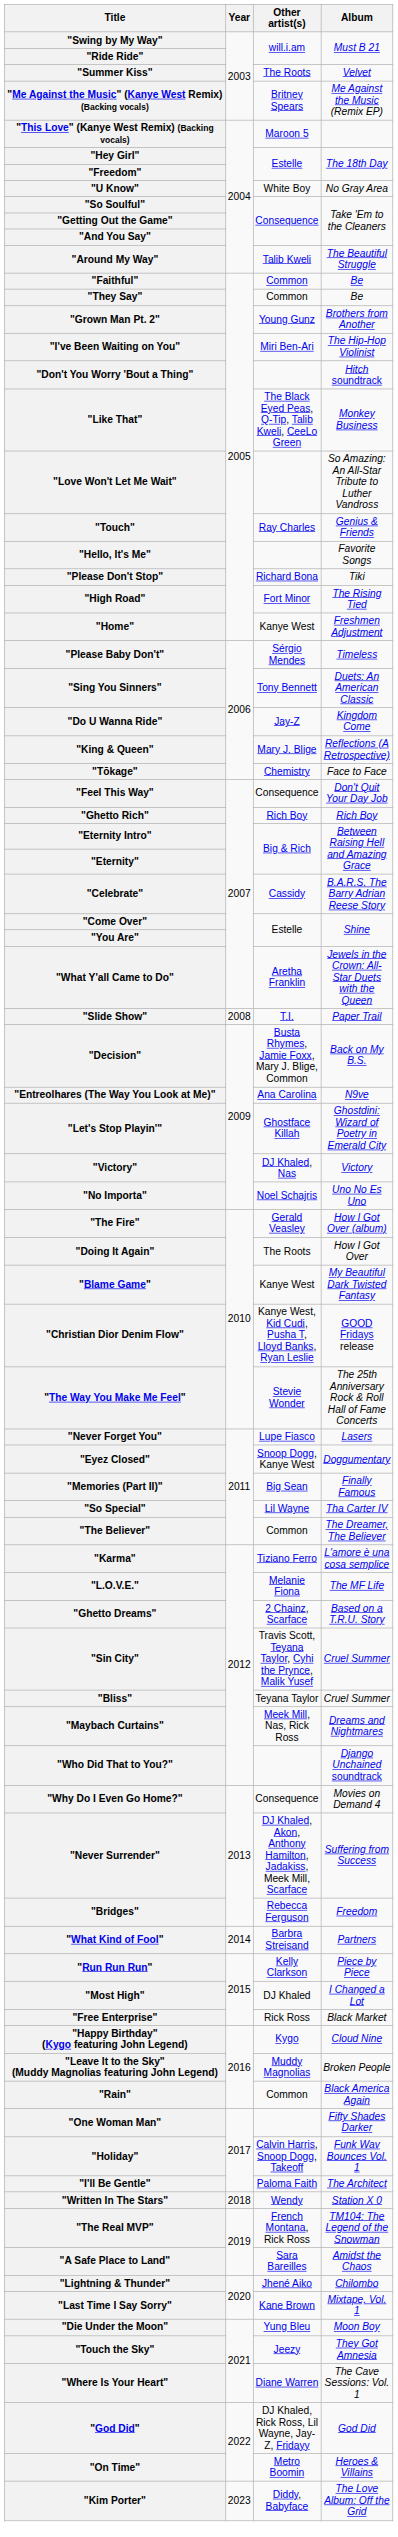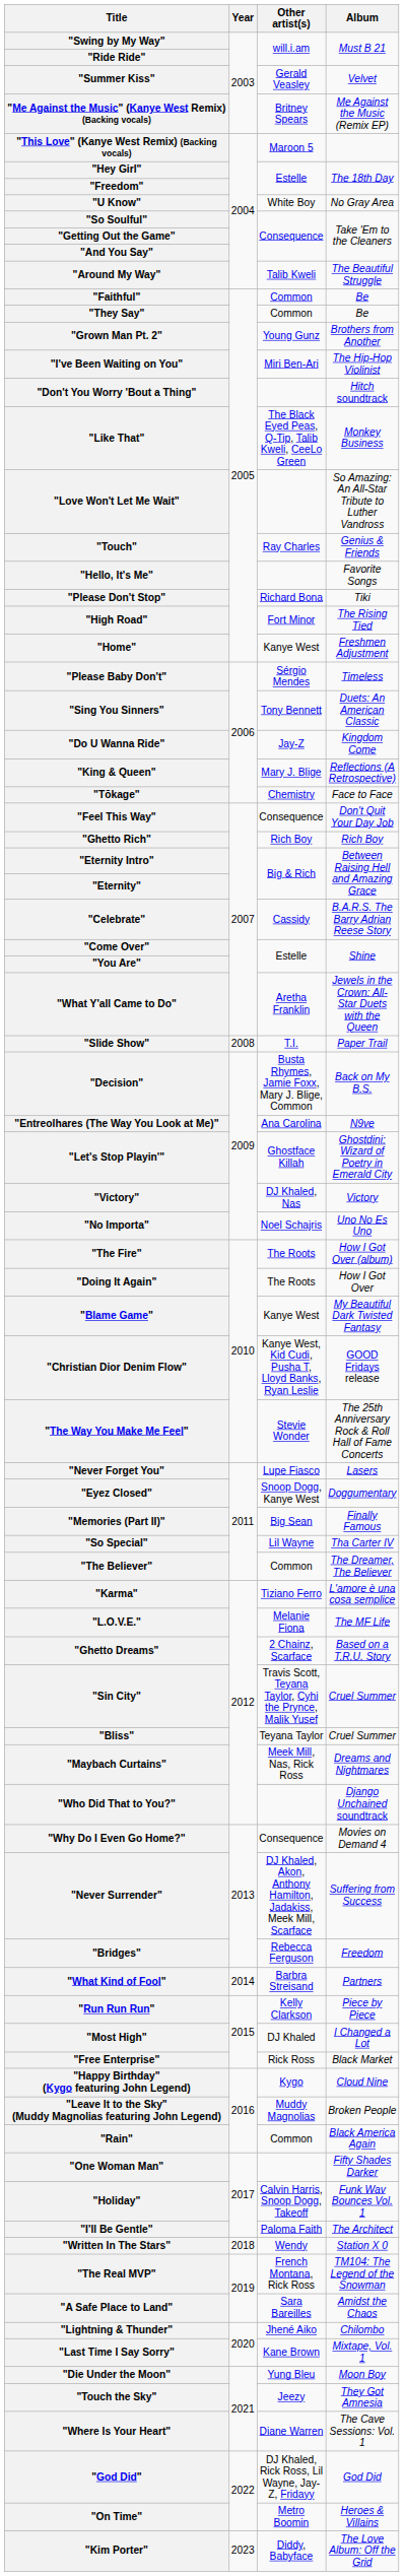"Summer Kiss" | Other artist(s): The Roots -> Gerald Veasley
"The Fire" | Other artist(s): Gerald Veasley -> The Roots
